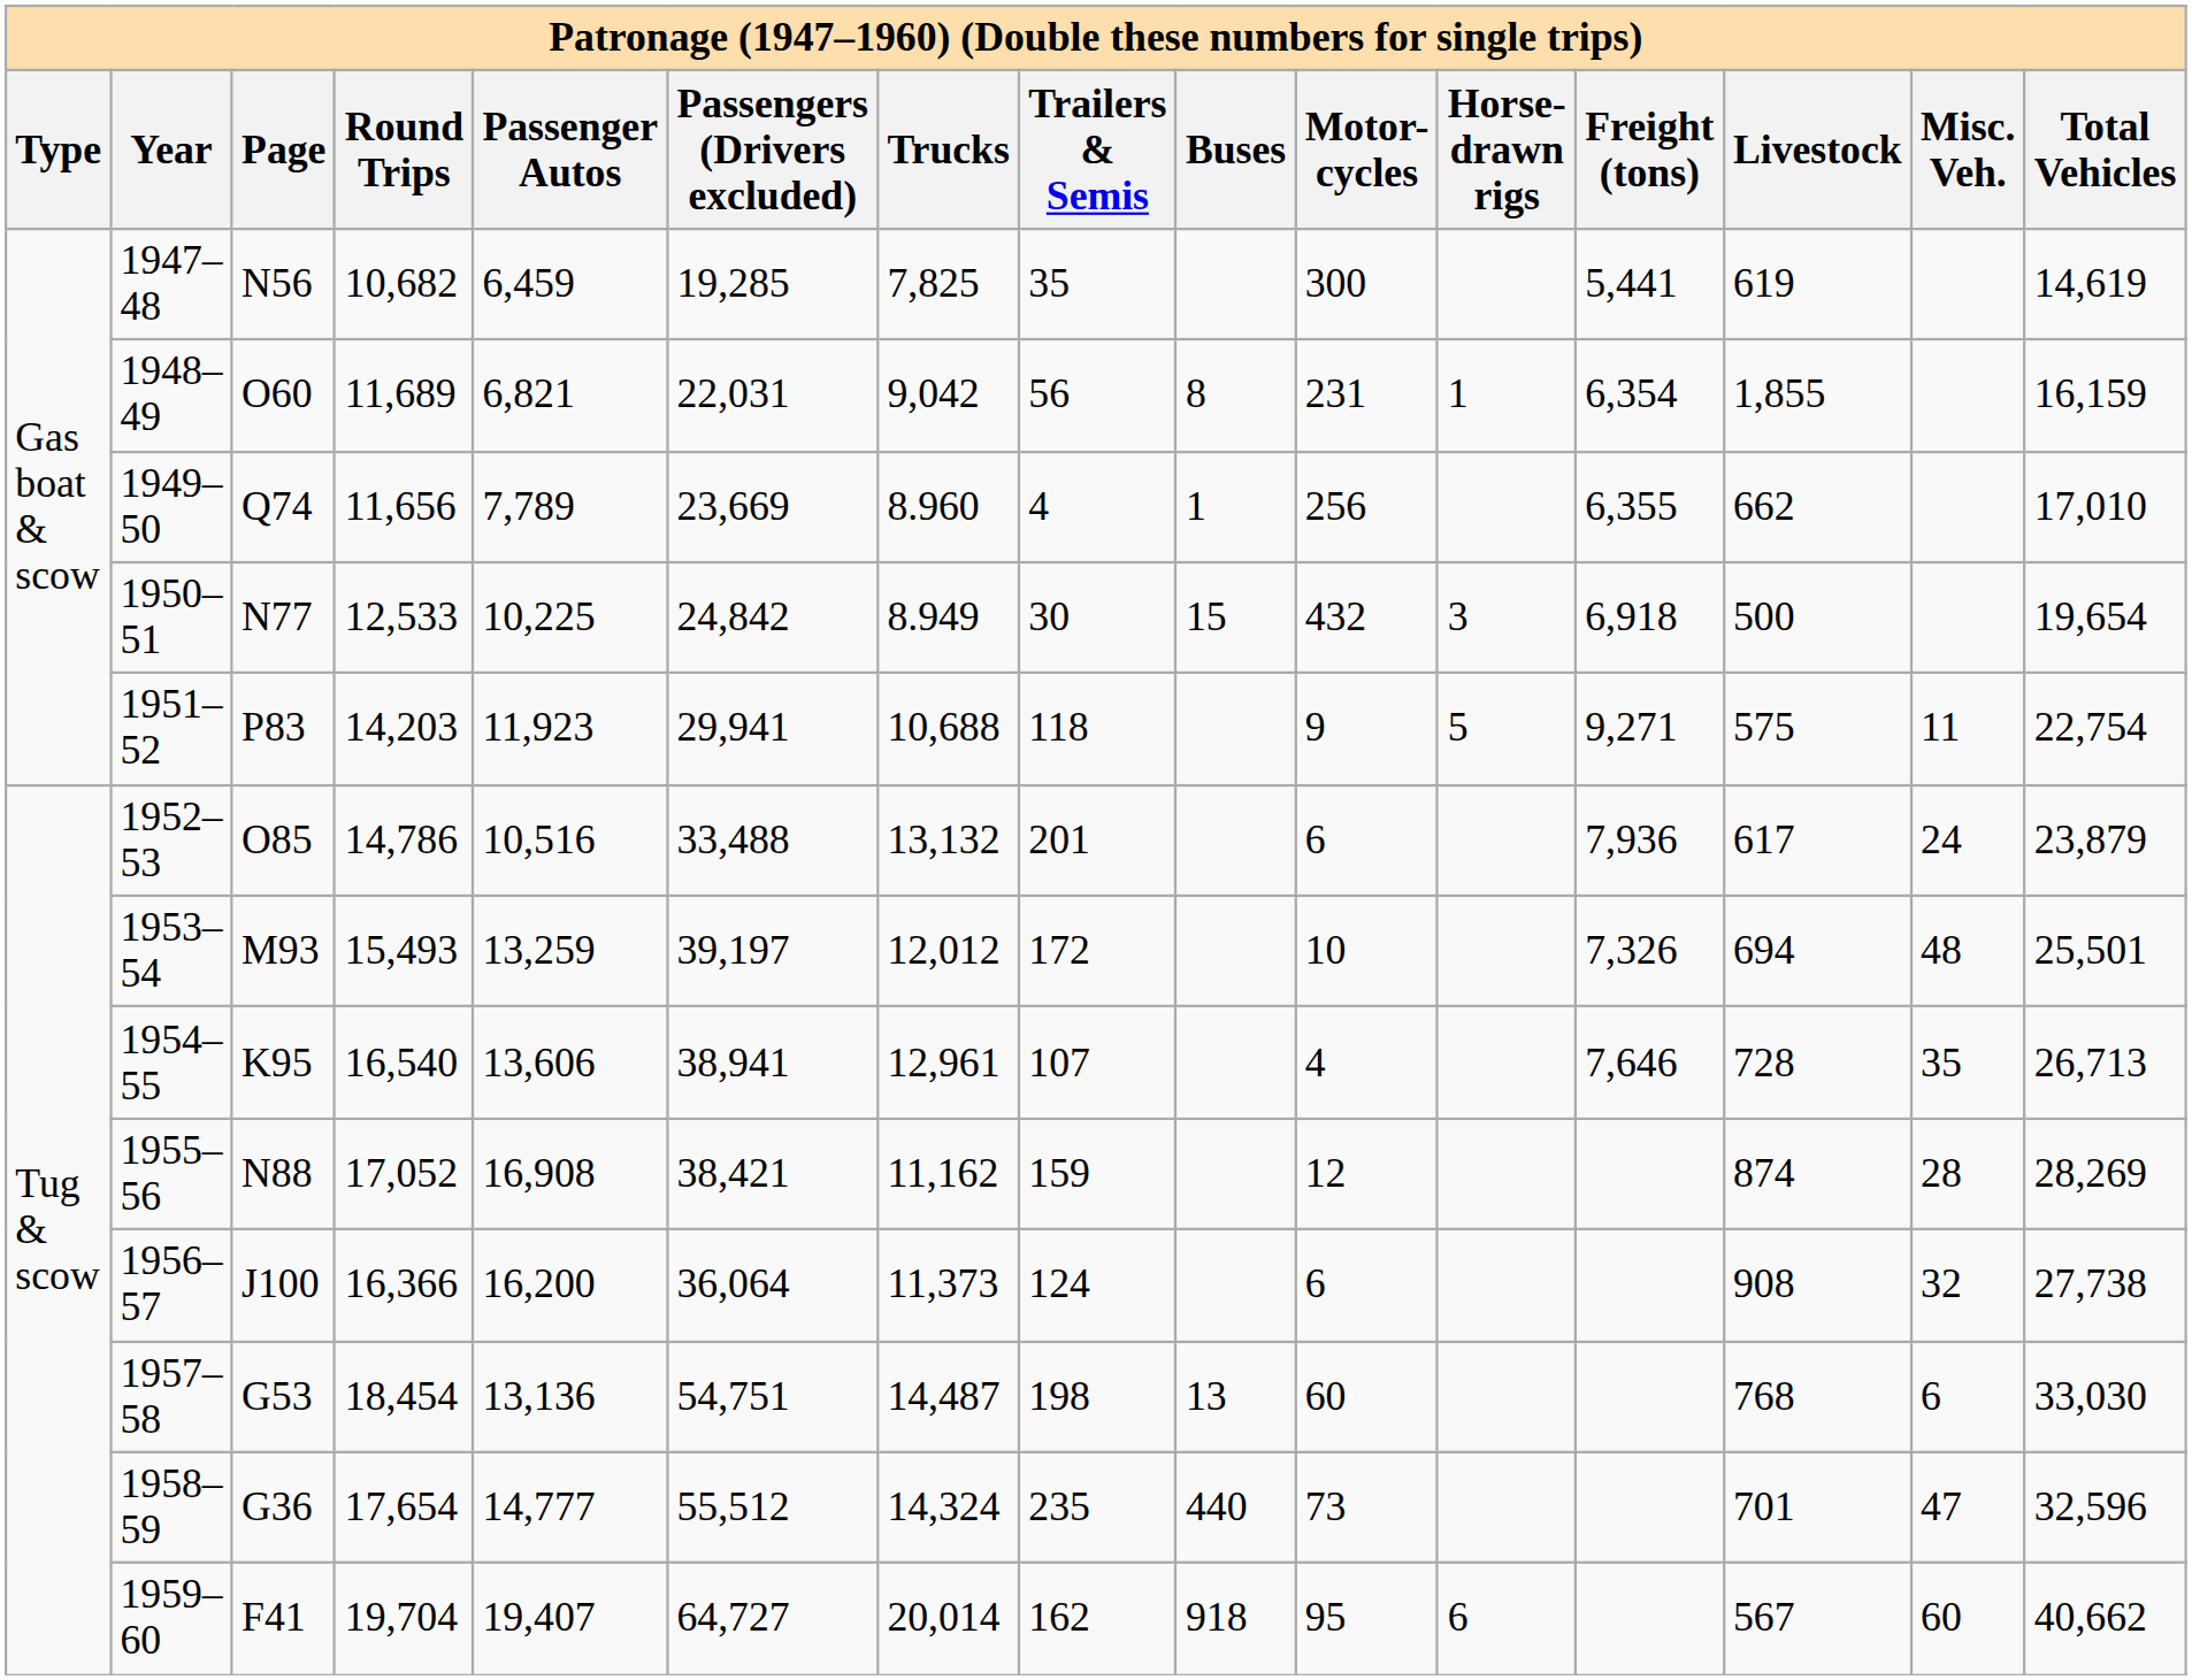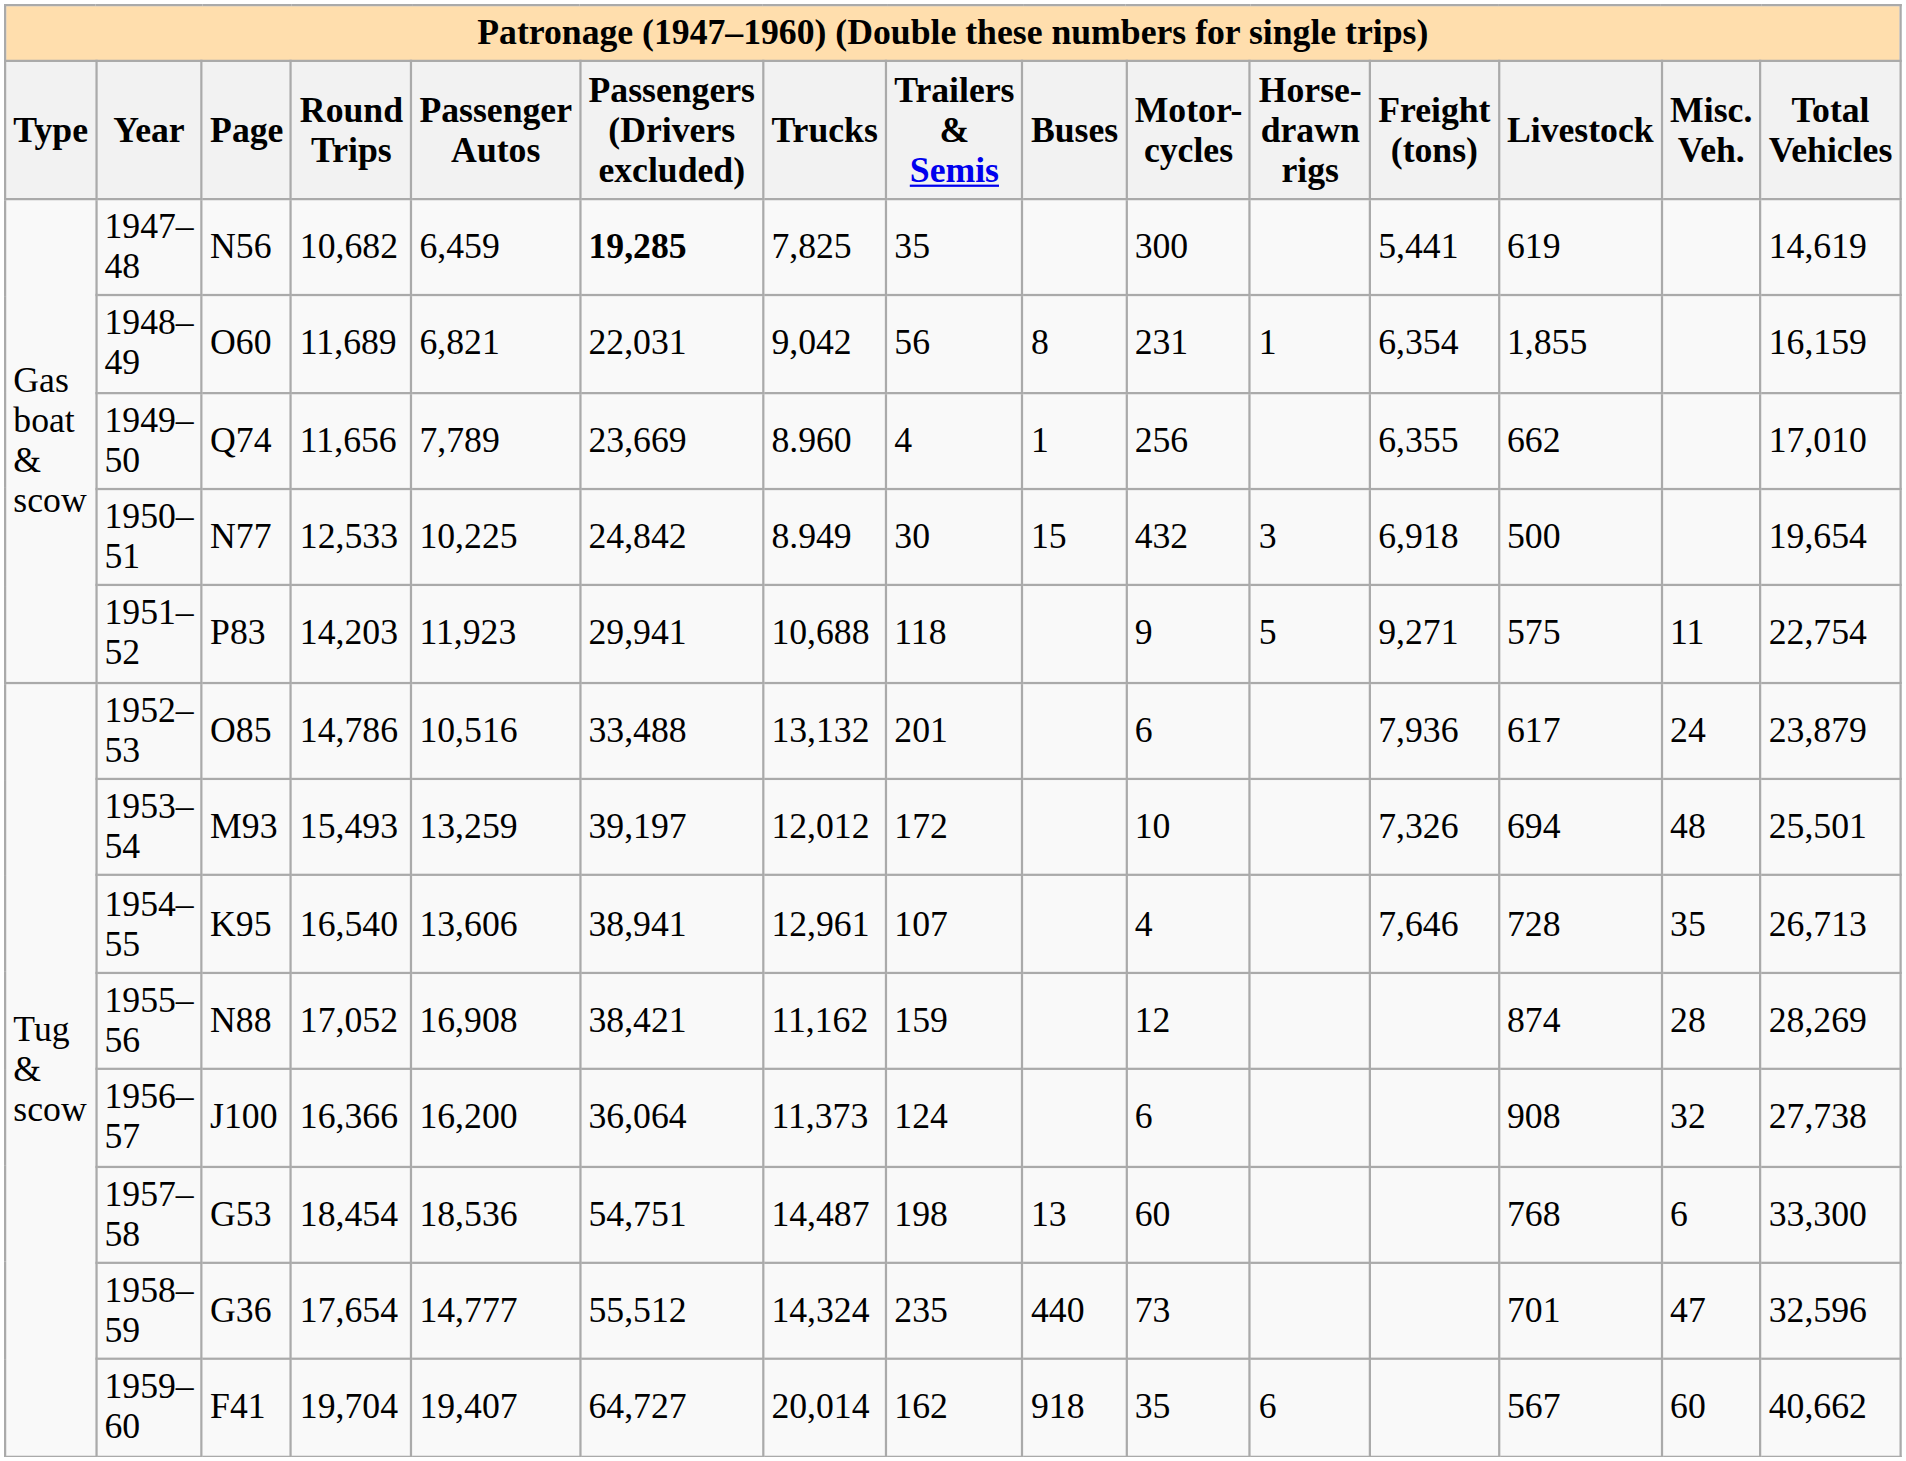1947–48 | Passengers (Drivers excluded): normal -> bold
1957–58 | Passenger Autos: 13,136 -> 18,536
1957–58 | Total Vehicles: 33,030 -> 33,300
1959–60 | Motor- cycles: 95 -> 35
